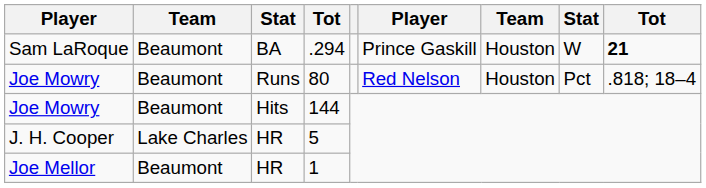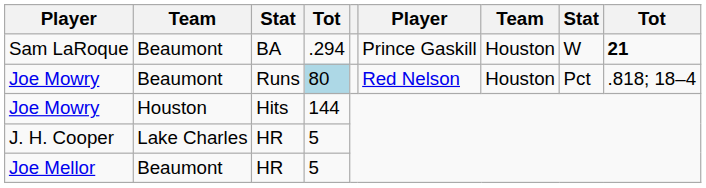Joe Mowry / Runs | column 4: no background -> lightblue background
Joe Mowry / Hits | column 2: Beaumont -> Houston
Joe Mellor | column 4: 1 -> 5
